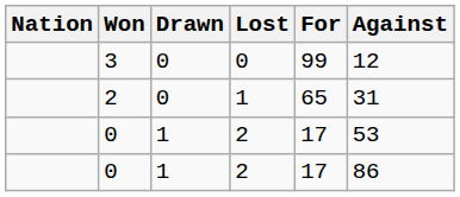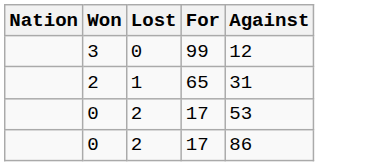- column: Drawn | 0 | 0 | 1 | 1
